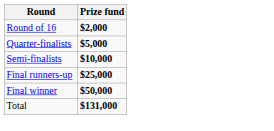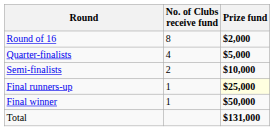+ column: No. of Clubs receive fund | 8 | 4 | 2 | 1 | 1
Final runners-up | Prize fund: no background -> lightyellow background
